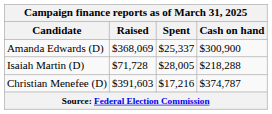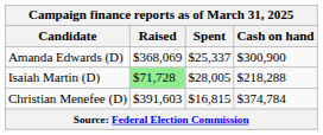Isaiah Martin (D) | Raised: no background -> lightgreen background
Christian Menefee (D) | Spent: $17,216 -> $16,815
Christian Menefee (D) | Cash on hand: $374,787 -> $374,784
